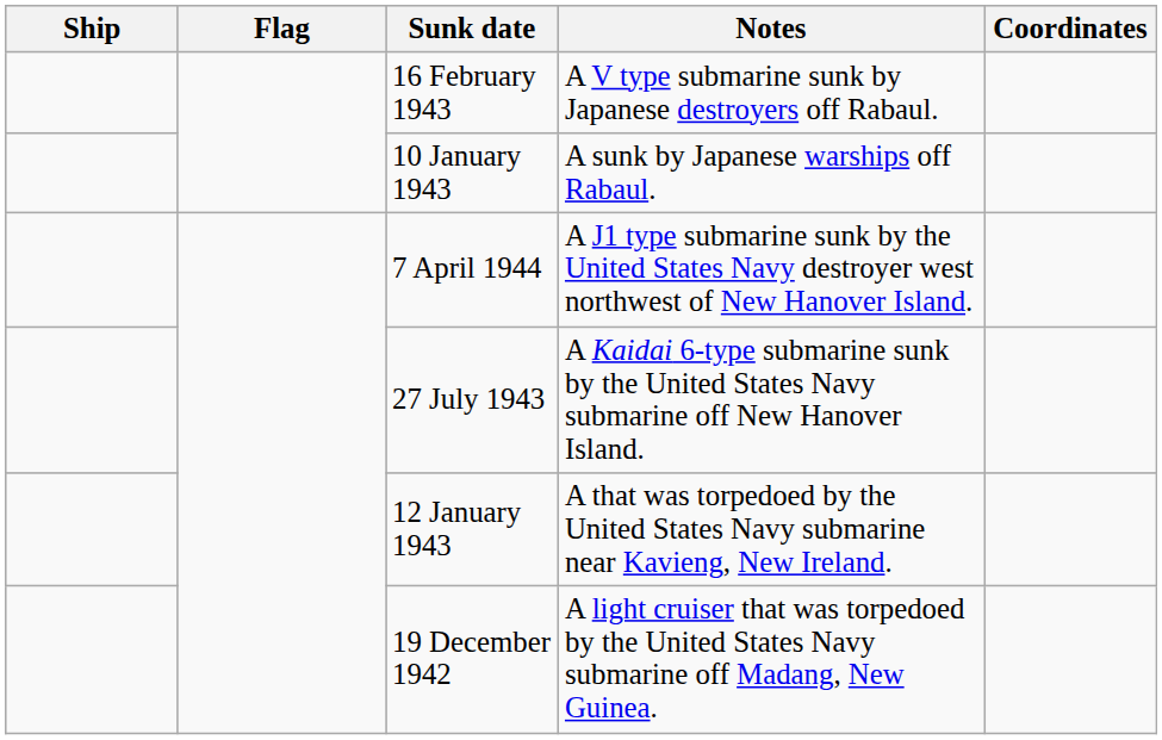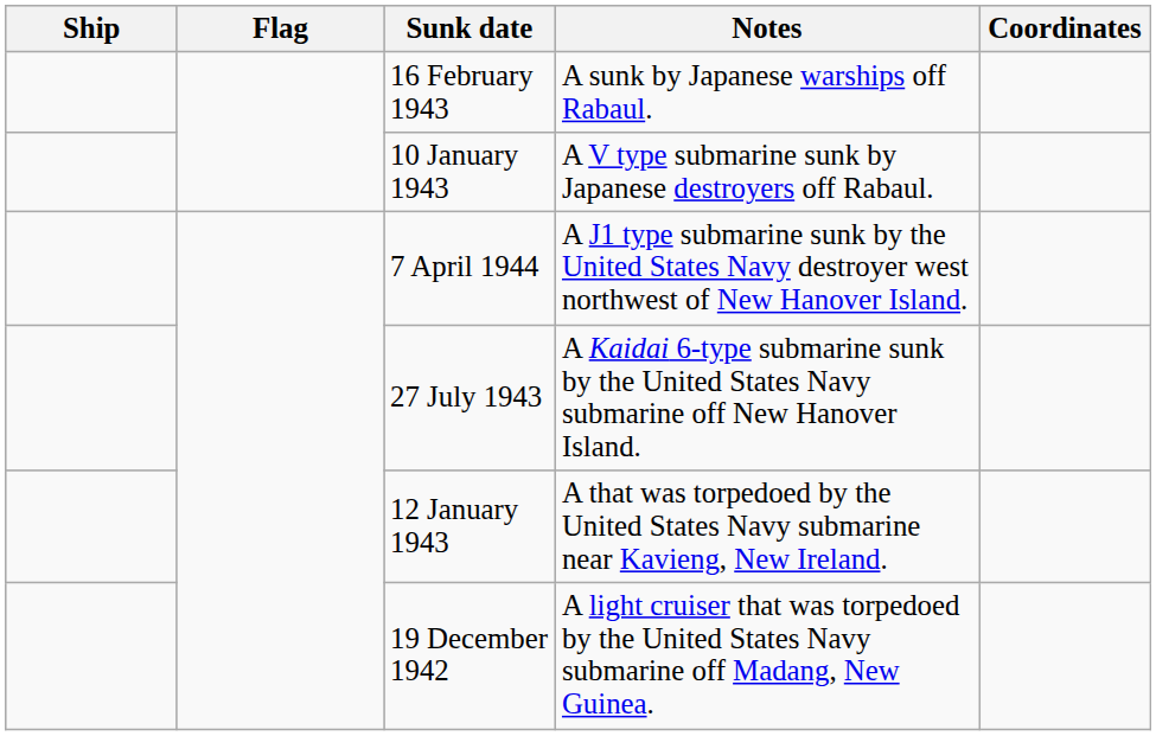16 February 1943 | Notes: A V type submarine sunk by Japanese destroyers off Rabaul. -> A sunk by Japanese warships off Rabaul.
10 January 1943 | Notes: A sunk by Japanese warships off Rabaul. -> A V type submarine sunk by Japanese destroyers off Rabaul.
